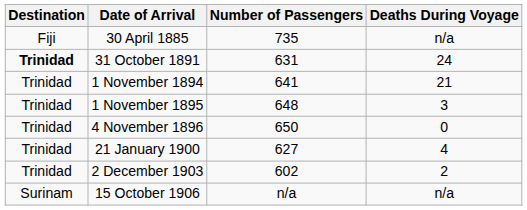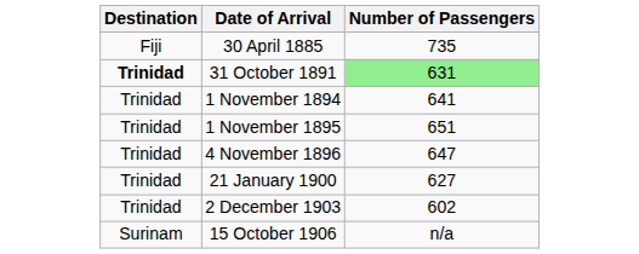- column: Deaths During Voyage | n/a | 24 | 21 | 3 | 0 | 4 | 2 | n/a
31 October 1891 | Number of Passengers: no background -> lightgreen background
1 November 1895 | Number of Passengers: 648 -> 651
4 November 1896 | Number of Passengers: 650 -> 647
